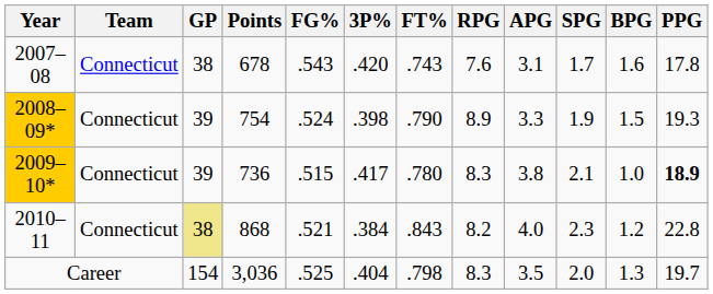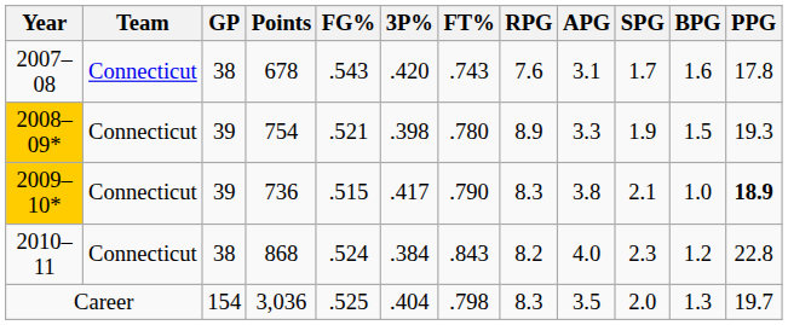2008–09* | FG%: .524 -> .521
2008–09* | FT%: .790 -> .780
2009–10* | FT%: .780 -> .790
2010–11 | GP: khaki background -> no background
2010–11 | FG%: .521 -> .524
